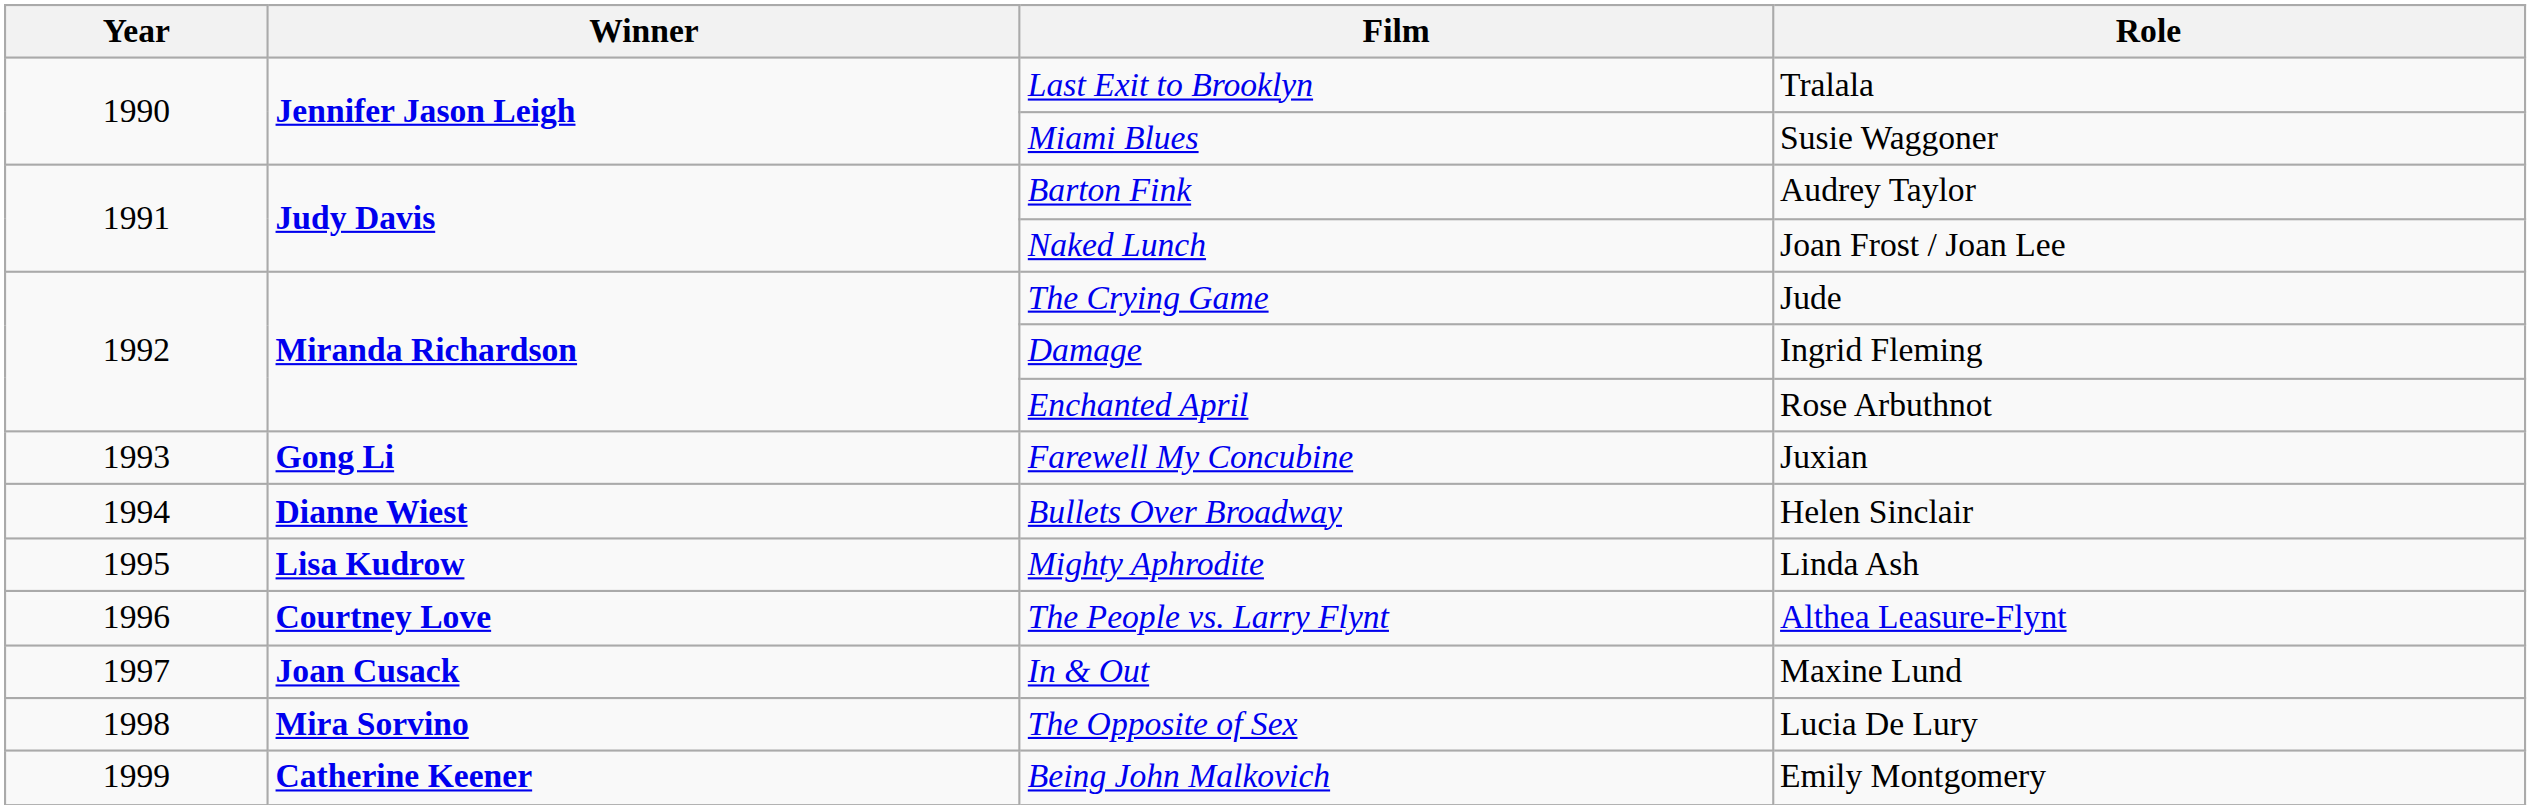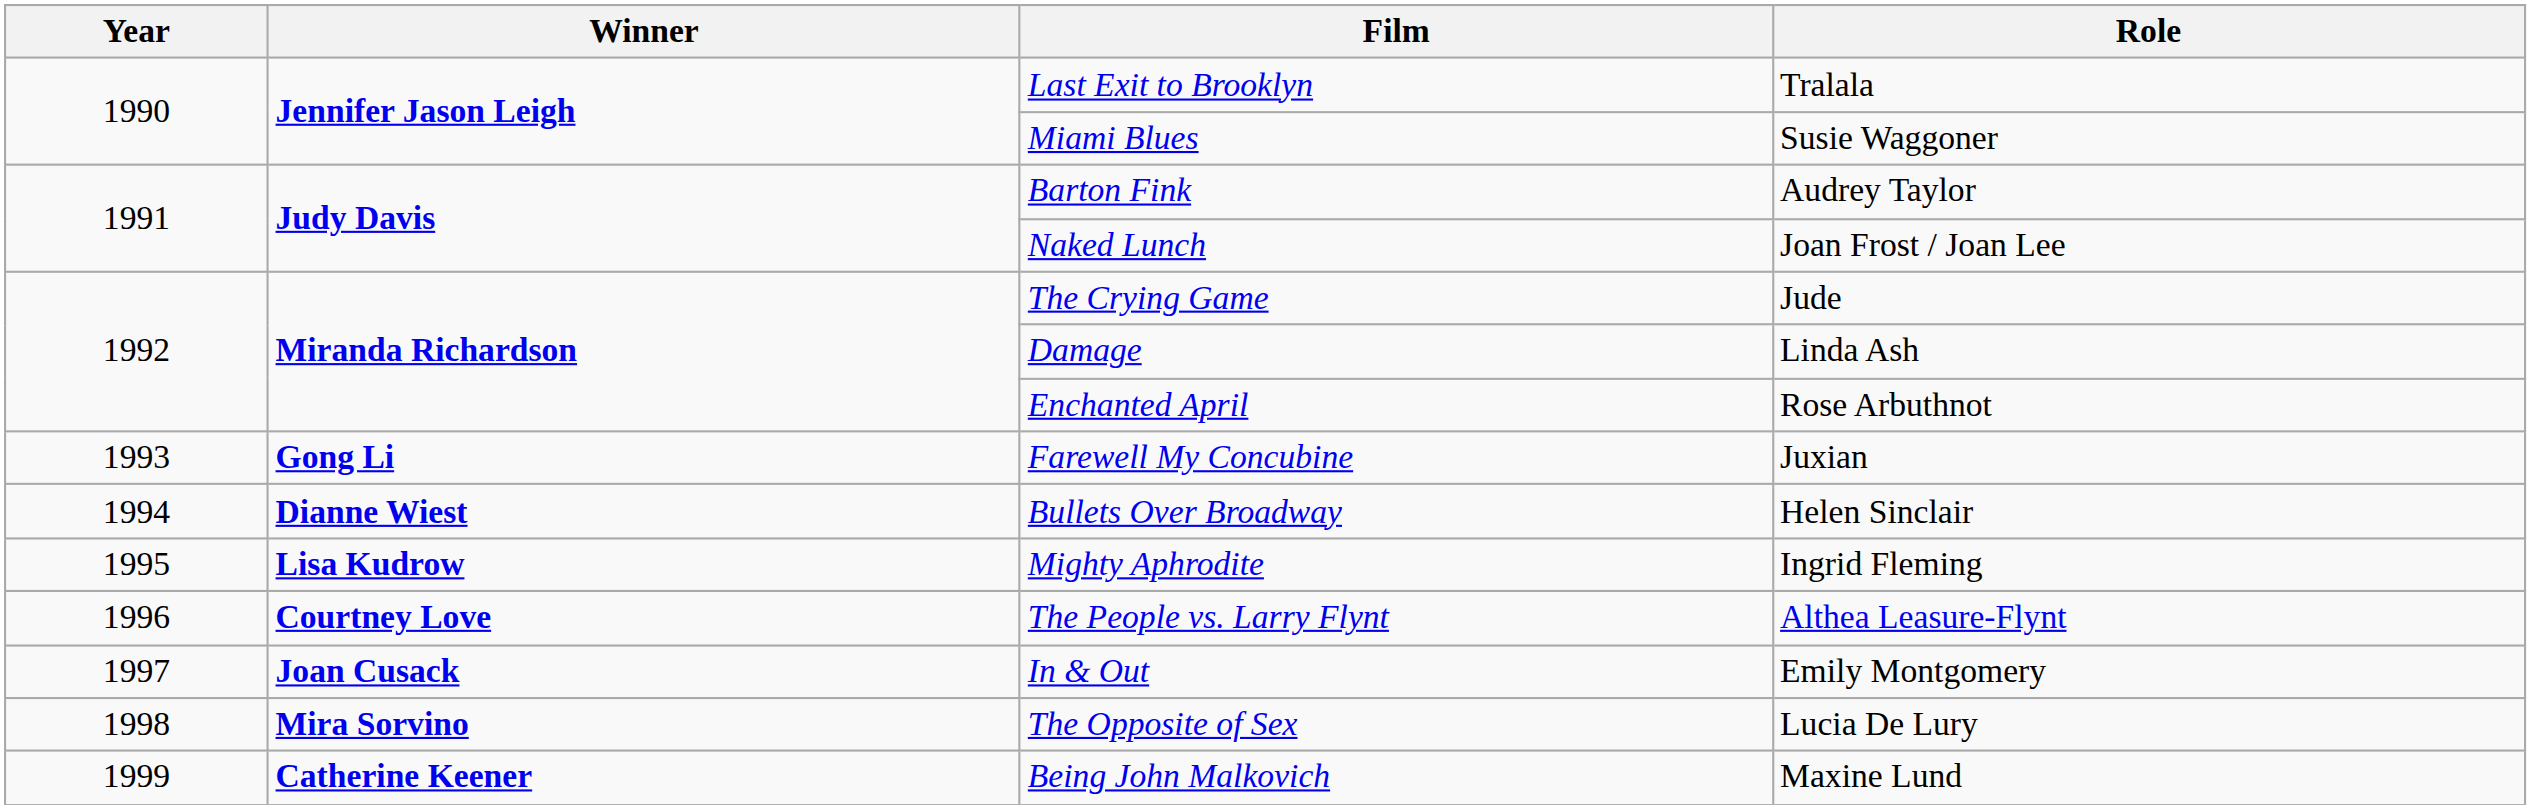Damage | Role: Ingrid Fleming -> Linda Ash
Mighty Aphrodite | Role: Linda Ash -> Ingrid Fleming
In & Out | Role: Maxine Lund -> Emily Montgomery
Being John Malkovich | Role: Emily Montgomery -> Maxine Lund
